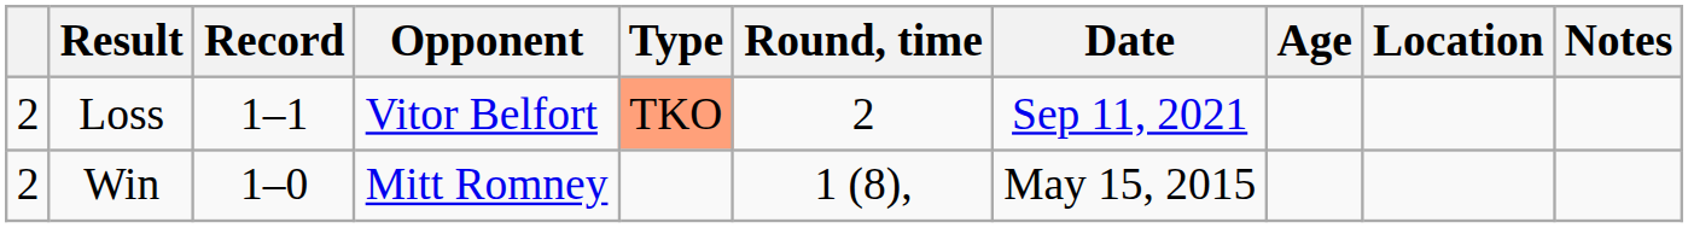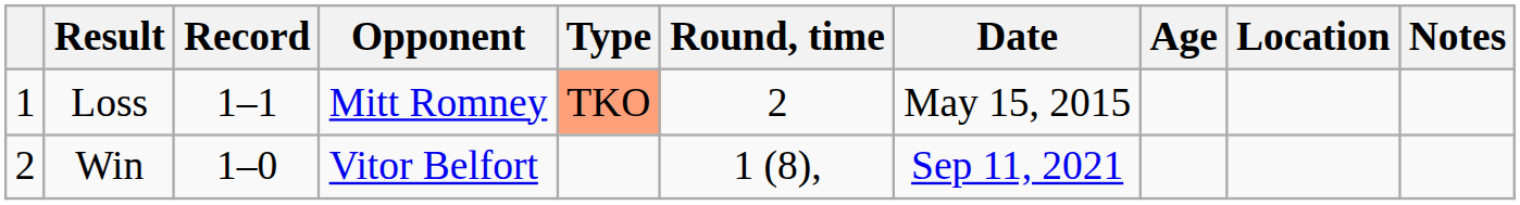Loss | column 1: 2 -> 1
Loss | Opponent: Vitor Belfort -> Mitt Romney
Loss | Date: Sep 11, 2021 -> May 15, 2015
Win | Opponent: Mitt Romney -> Vitor Belfort
Win | Date: May 15, 2015 -> Sep 11, 2021
